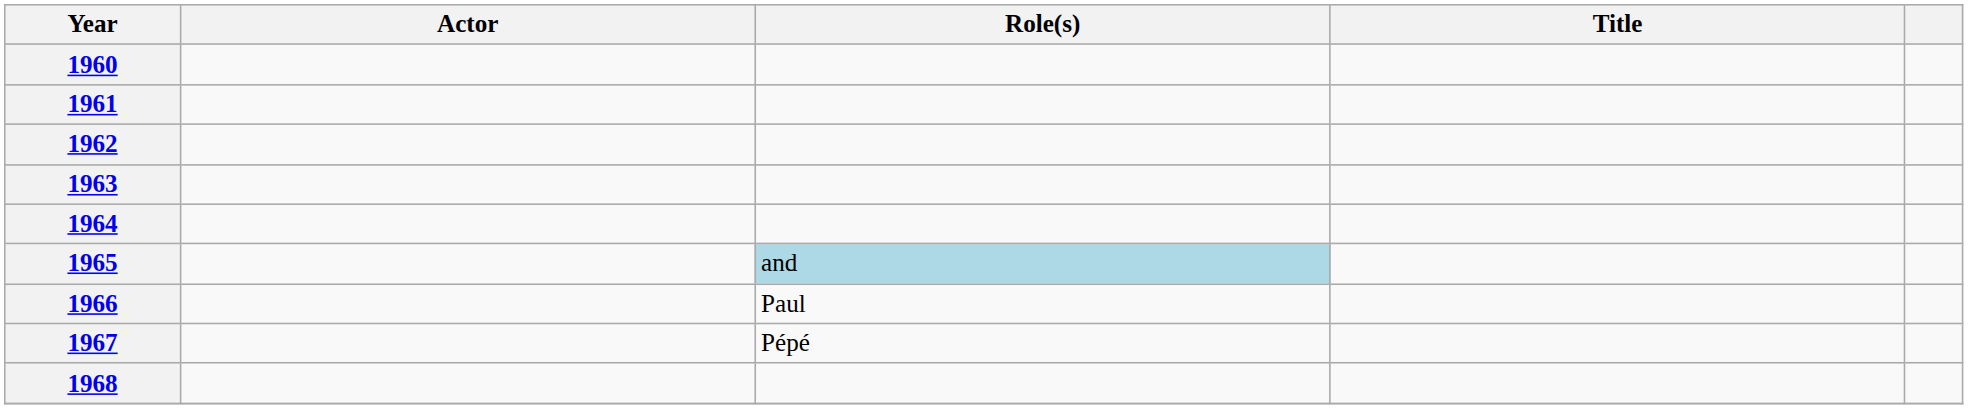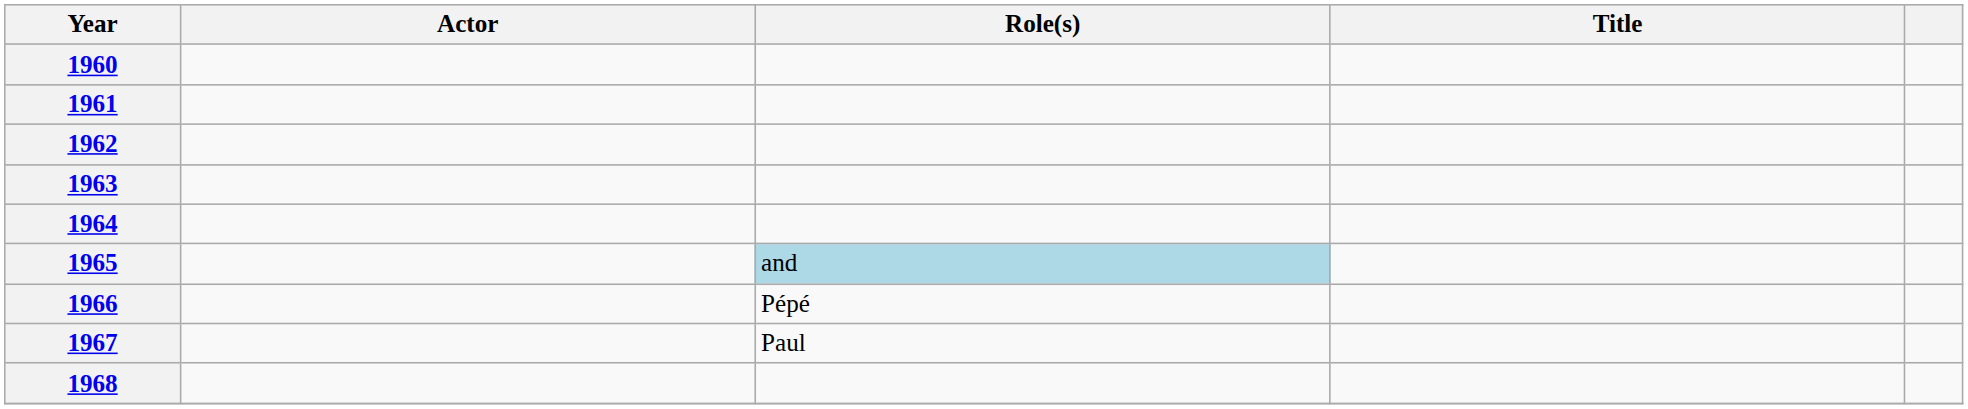1966 | Role(s): Paul -> Pépé
1967 | Role(s): Pépé -> Paul
